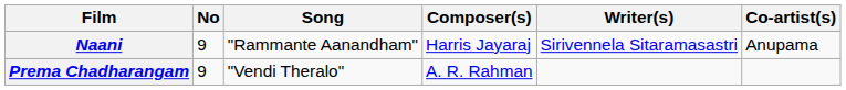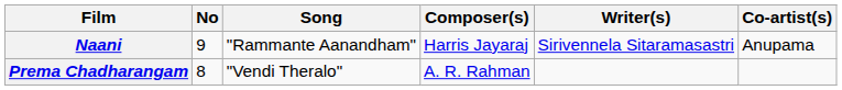Prema Chadharangam | No: 9 -> 8
